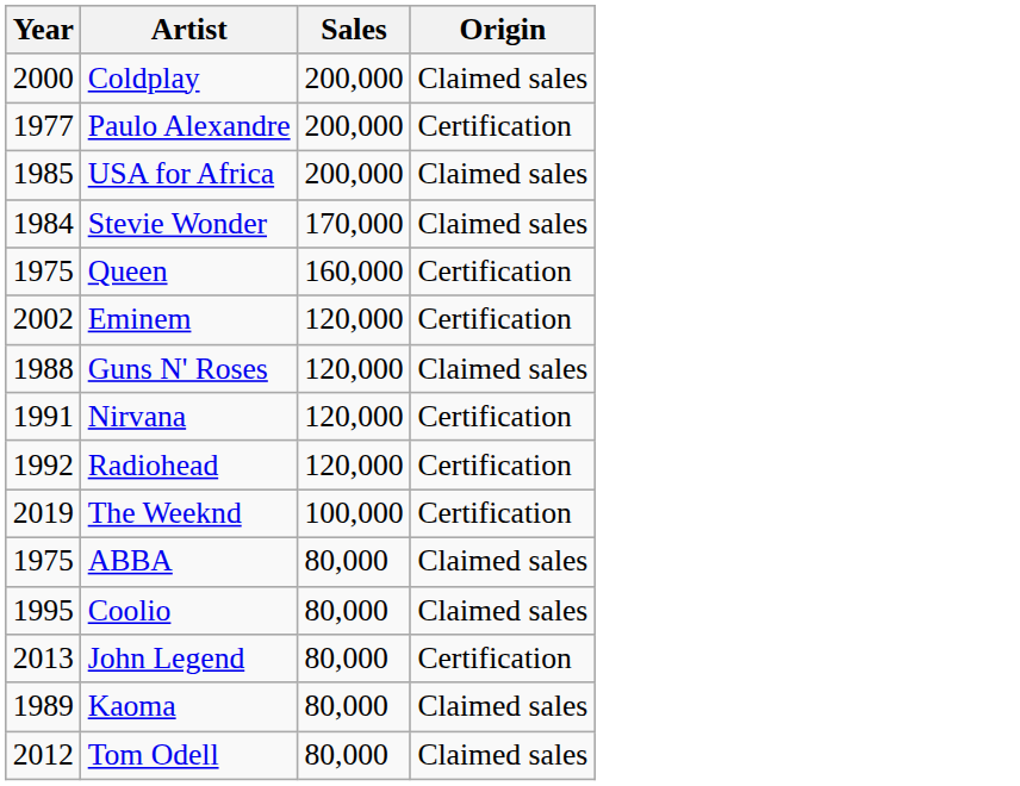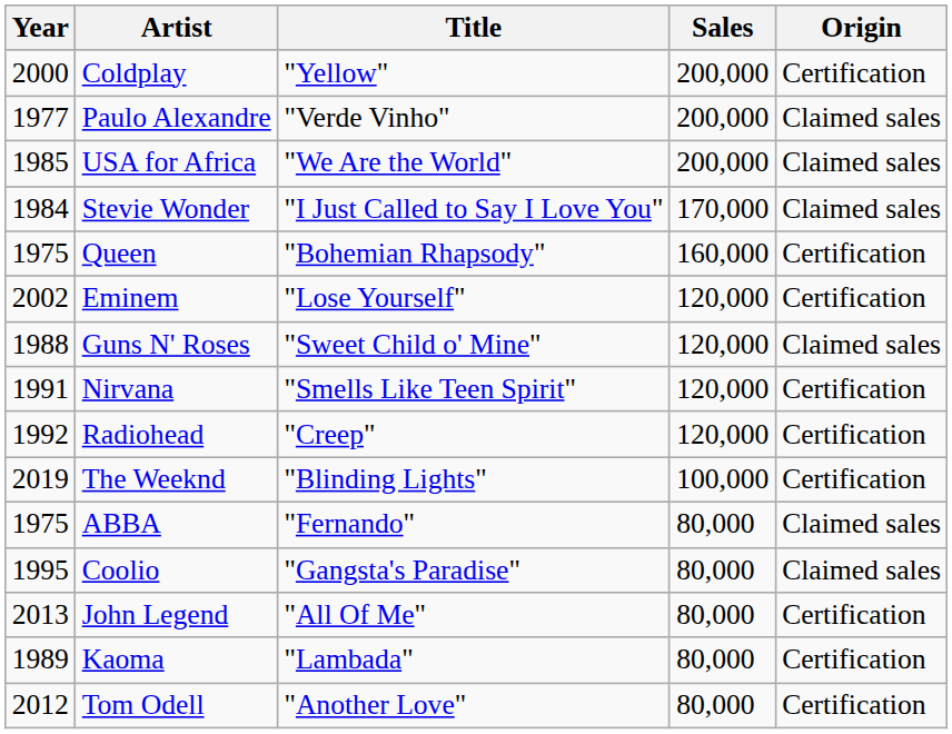+ column: Title | "Yellow" | "Verde Vinho" | "We Are the World" | "I Just Called to Say I Love You" | "Bohemian Rhapsody" | "Lose Yourself" | "Sweet Child o' Mine" | "Smells Like Teen Spirit" | "Creep" | "Blinding Lights" | "Fernando" | "Gangsta's Paradise" | "All Of Me" | "Lambada" | "Another Love"
Coldplay | Origin: Claimed sales -> Certification
Paulo Alexandre | Origin: Certification -> Claimed sales
Kaoma | Origin: Claimed sales -> Certification
Tom Odell | Origin: Claimed sales -> Certification
